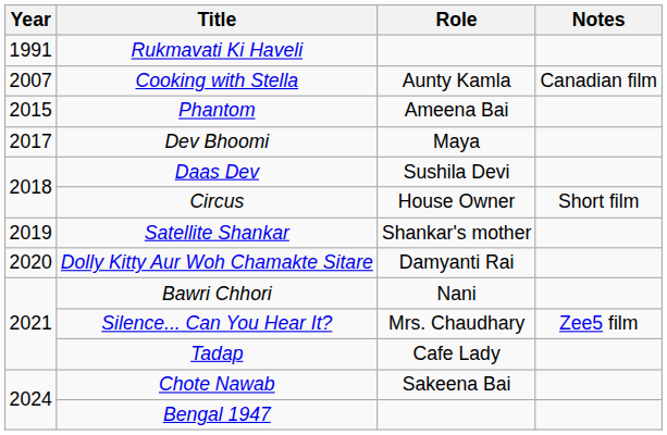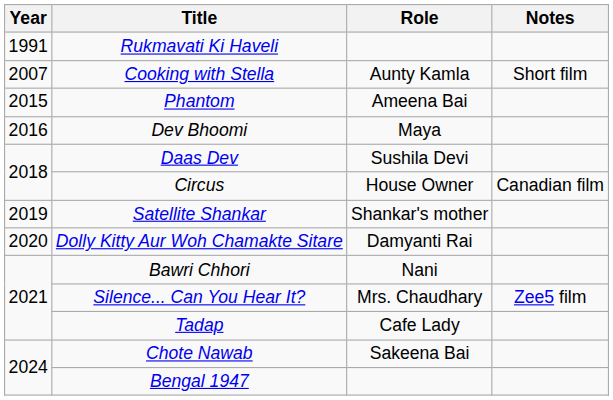Cooking with Stella | Notes: Canadian film -> Short film
Dev Bhoomi | Year: 2017 -> 2016
Circus | Notes: Short film -> Canadian film
